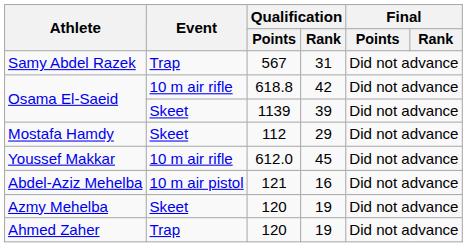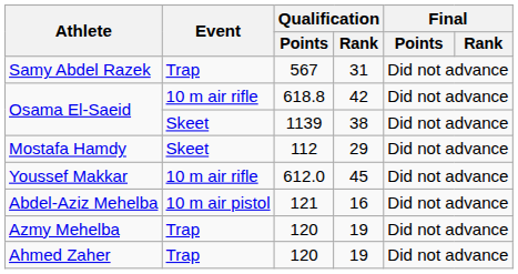Osama El-Saeid / 1139 | Qualification / Rank: 39 -> 38
Azmy Mehelba | Event: Skeet -> Trap
